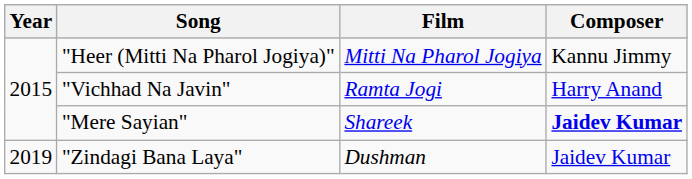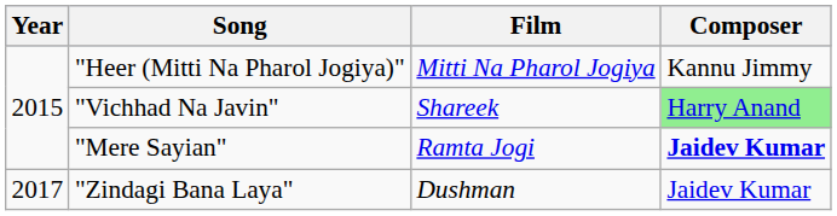"Vichhad Na Javin" | Film: Ramta Jogi -> Shareek
"Vichhad Na Javin" | Composer: no background -> lightgreen background
"Mere Sayian" | Film: Shareek -> Ramta Jogi
"Zindagi Bana Laya" | Year: 2019 -> 2017
